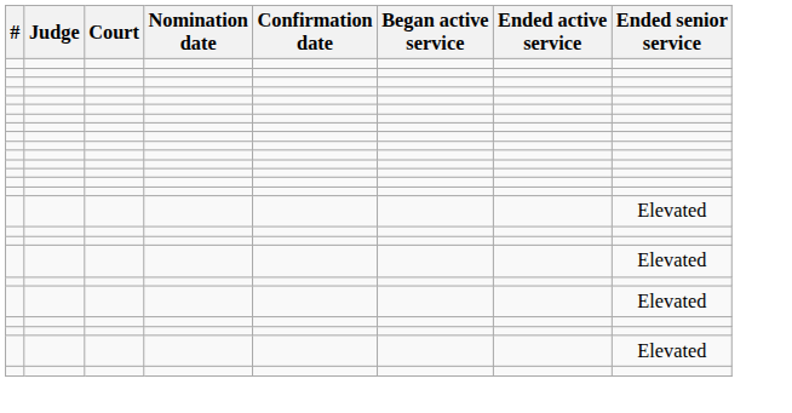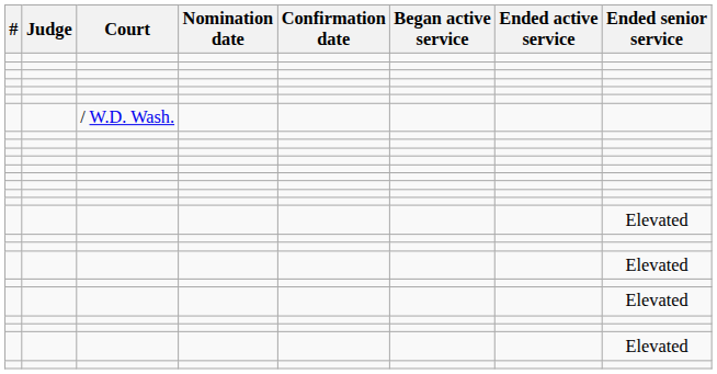+ row: / W.D. Wash.
